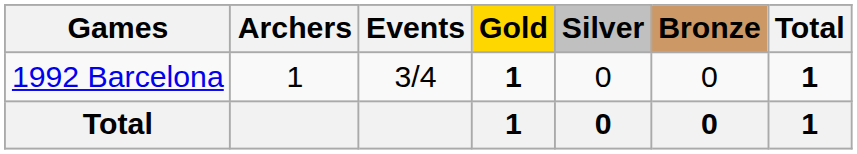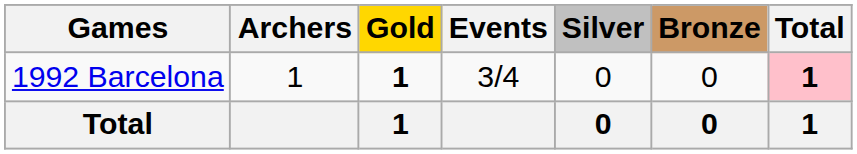columns swapped: Events <-> Gold
1992 Barcelona | Total: no background -> pink background
